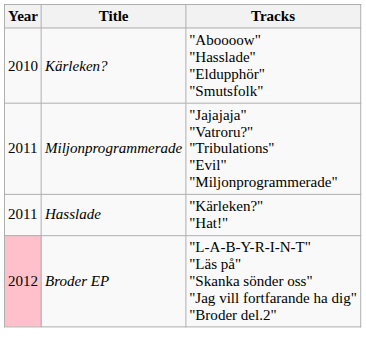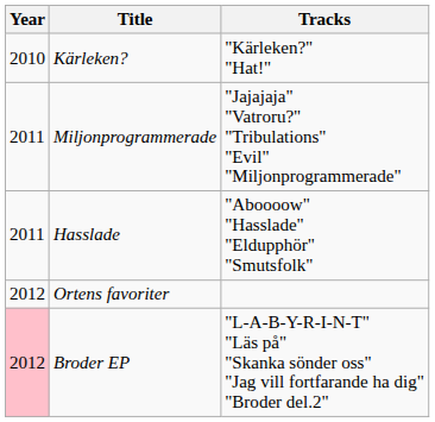Kärleken? | Tracks: "Aboooow" "Hasslade" "Eldupphör" "Smutsfolk" -> "Kärleken?" "Hat!"
Hasslade | Tracks: "Kärleken?" "Hat!" -> "Aboooow" "Hasslade" "Eldupphör" "Smutsfolk"
+ row: 2012 | Ortens favoriter
